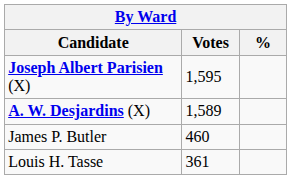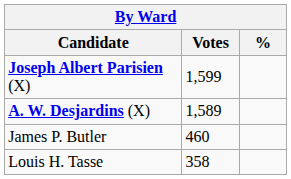Joseph Albert Parisien (X) | Votes: 1,595 -> 1,599
Louis H. Tasse | Votes: 361 -> 358
